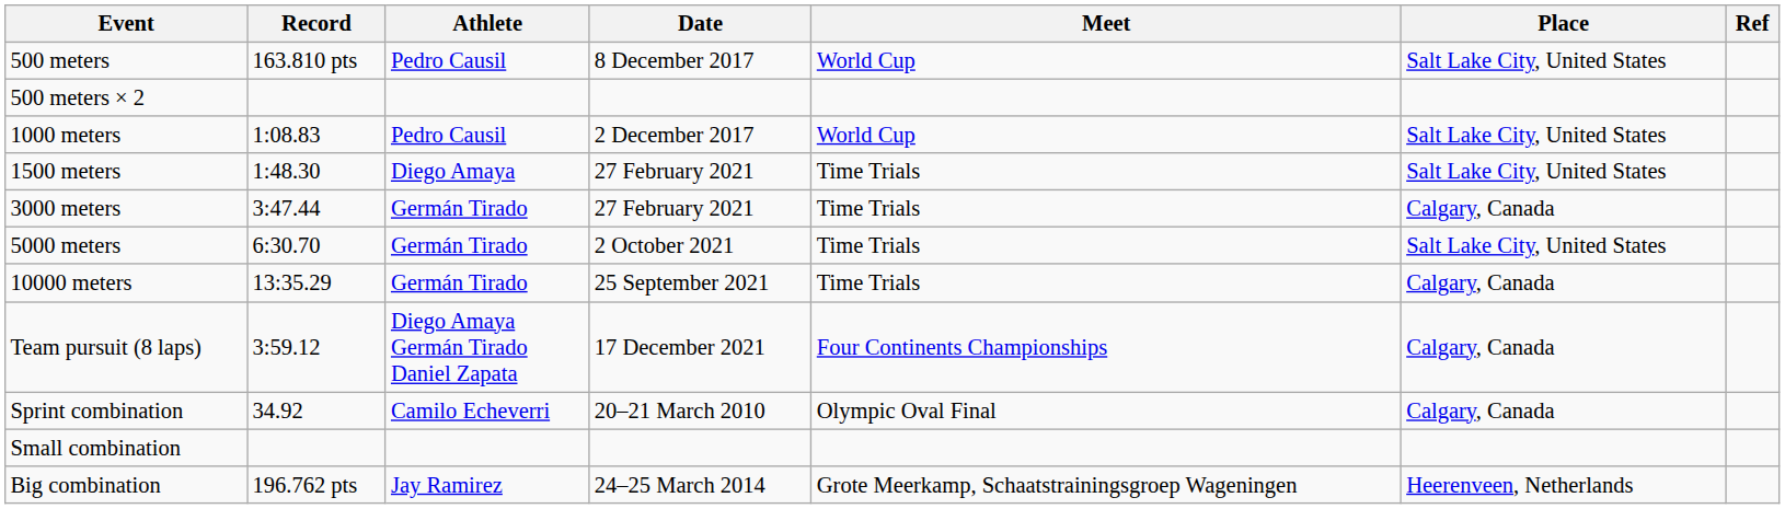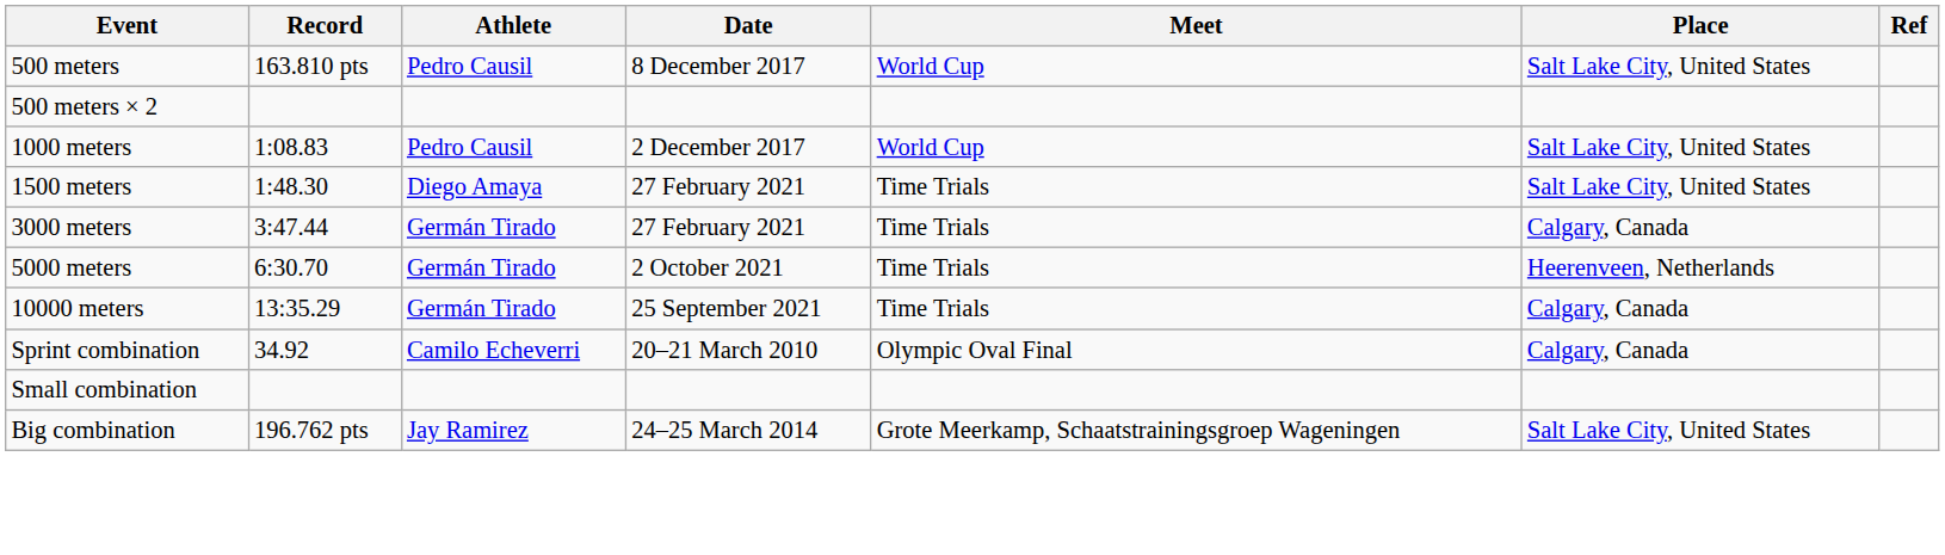5000 meters | Place: Salt Lake City, United States -> Heerenveen, Netherlands
- row: Team pursuit (8 laps) | 3:59.12 | Diego Amaya Germán Tirado Daniel Zapata | 17 December 2021 | Four Continents Championships | Calgary, Canada
Big combination | Place: Heerenveen, Netherlands -> Salt Lake City, United States
